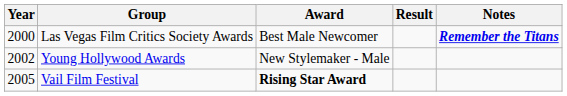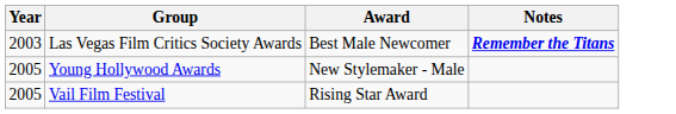- column: Result
Las Vegas Film Critics Society Awards | Year: 2000 -> 2003
Young Hollywood Awards | Year: 2002 -> 2005
Vail Film Festival | Award: bold -> normal
